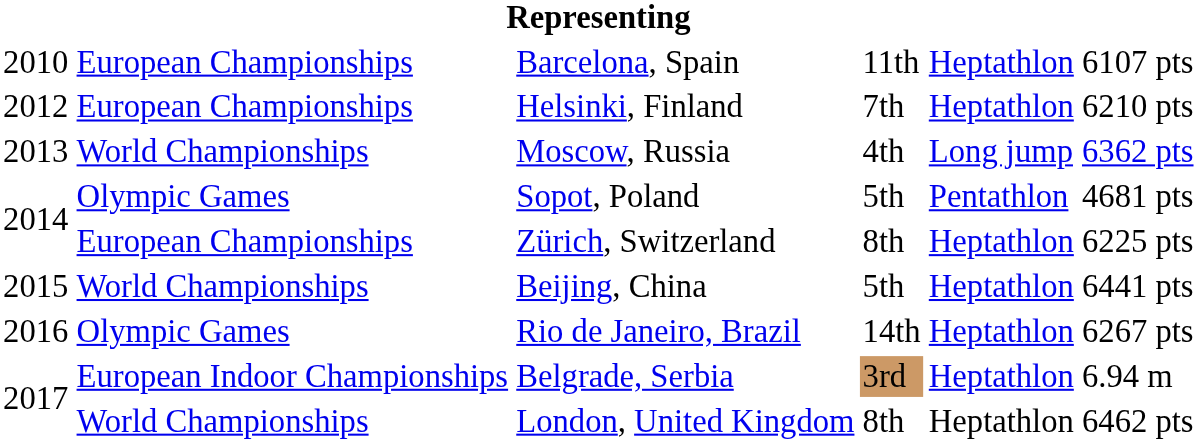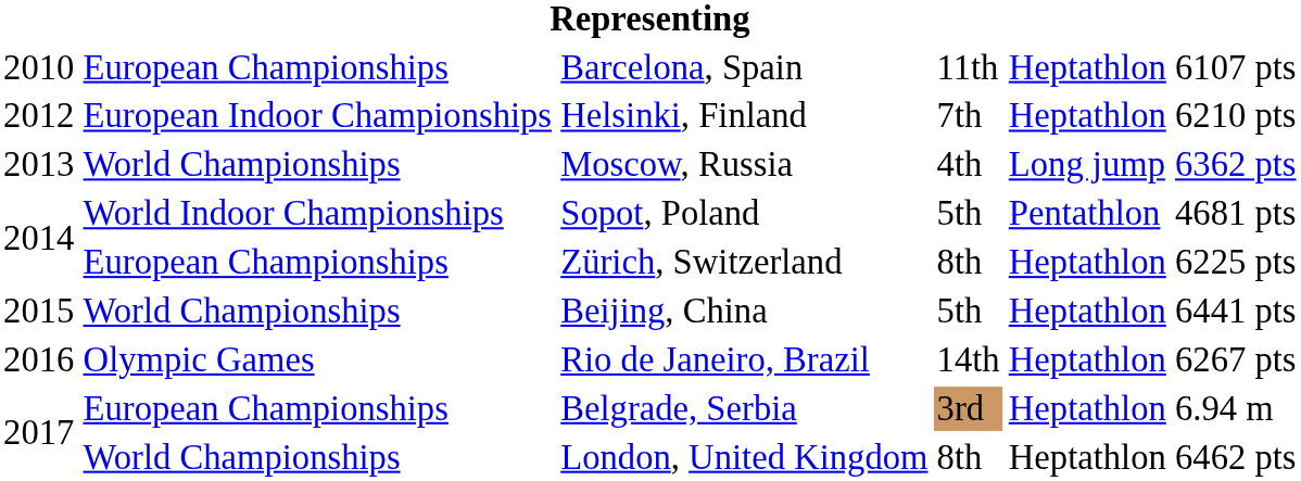Helsinki, Finland | column 2: European Championships -> European Indoor Championships
Sopot, Poland | column 2: Olympic Games -> World Indoor Championships
Belgrade, Serbia | column 2: European Indoor Championships -> European Championships
